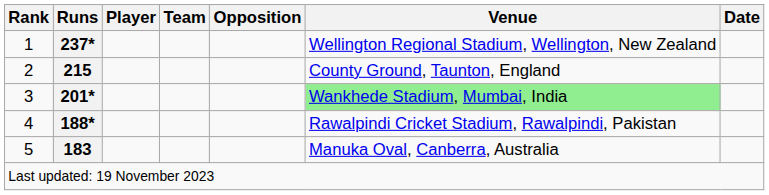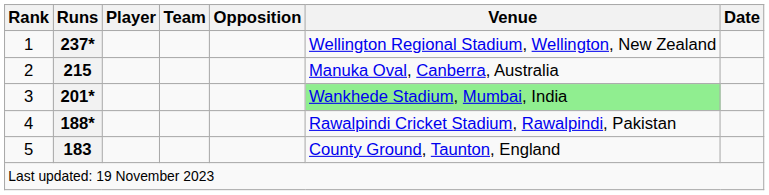2 | Venue: County Ground, Taunton, England -> Manuka Oval, Canberra, Australia
5 | Venue: Manuka Oval, Canberra, Australia -> County Ground, Taunton, England
